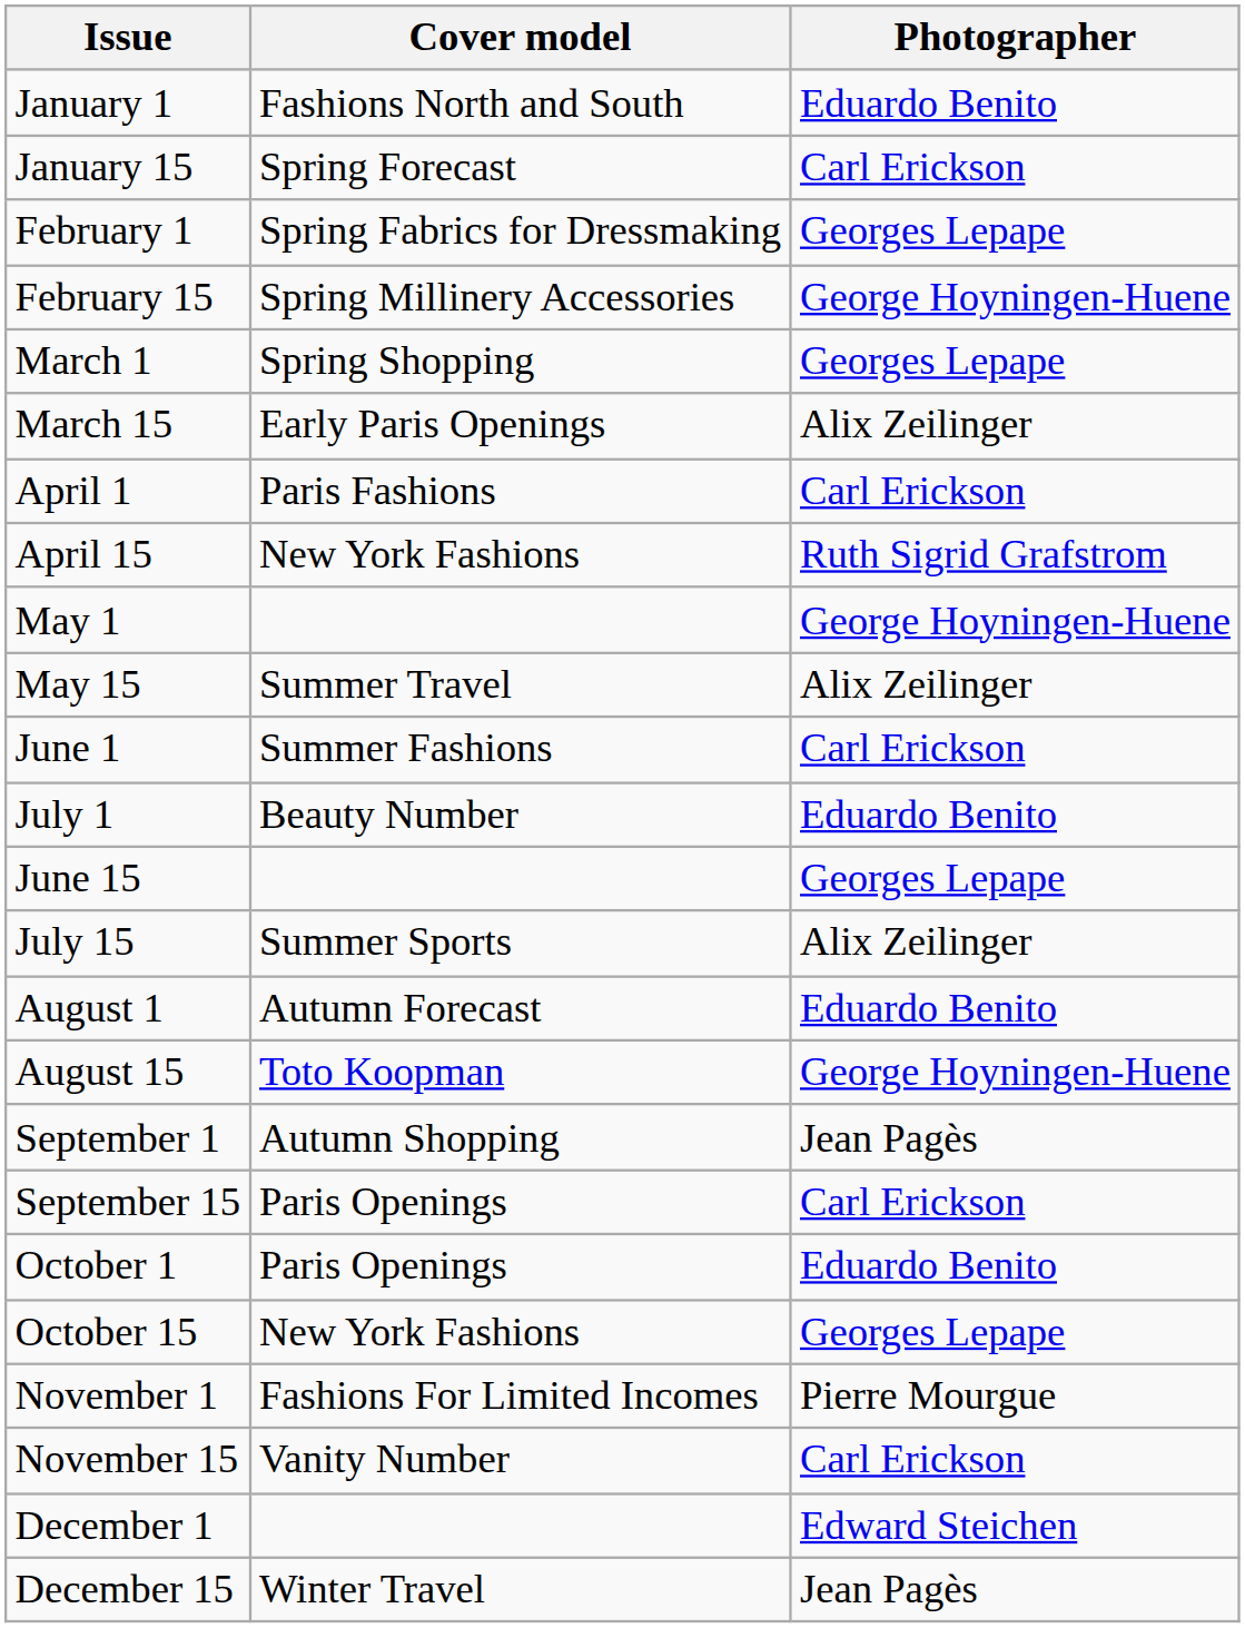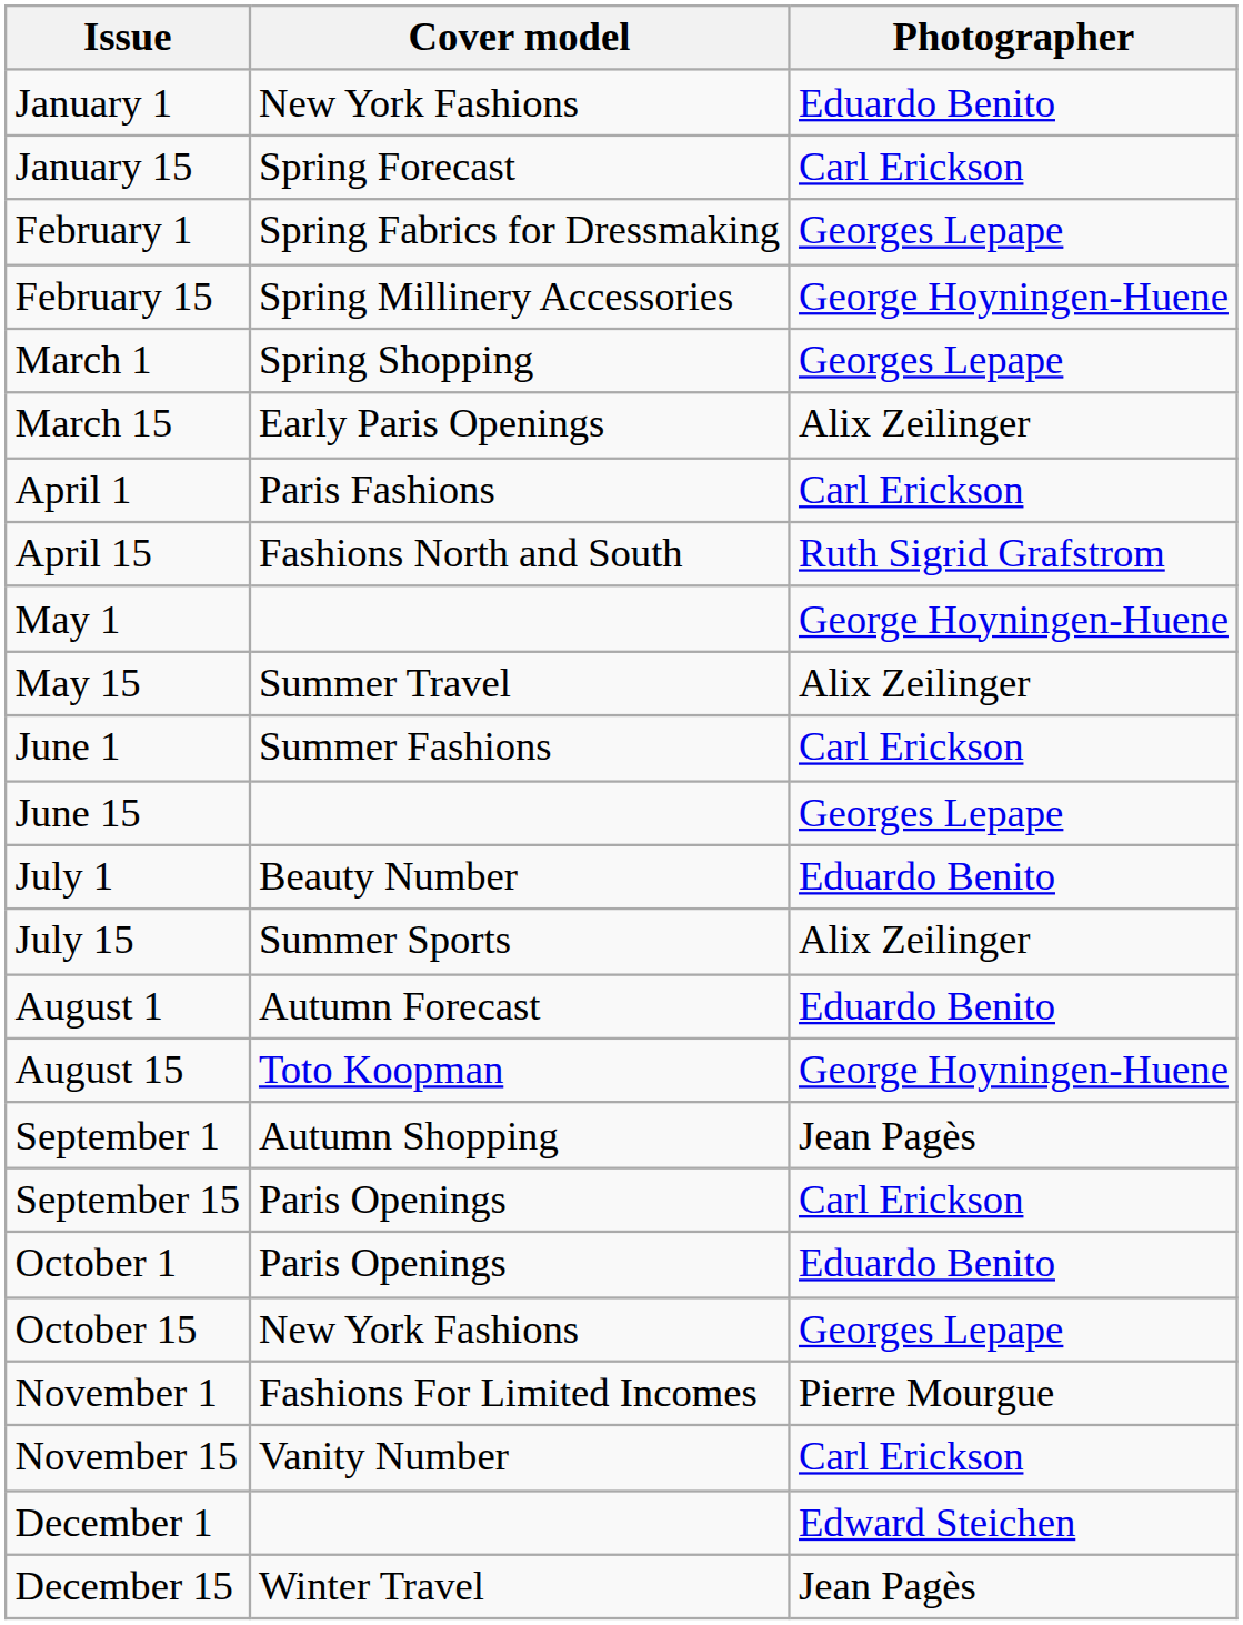January 1 | Cover model: Fashions North and South -> New York Fashions
April 15 | Cover model: New York Fashions -> Fashions North and South
rows swapped: June 15 <-> July 1
